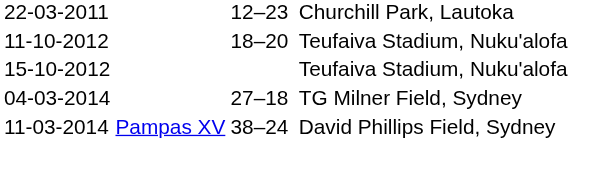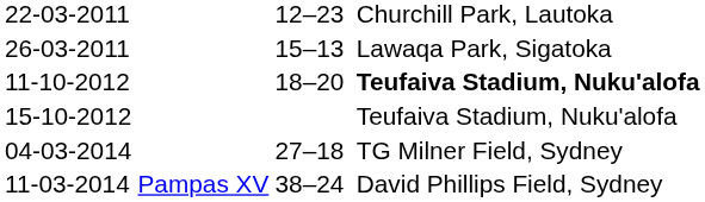+ row: 26-03-2011 | 15–13 | Lawaqa Park, Sigatoka
11-10-2012 | column 5: normal -> bold
